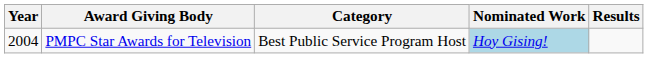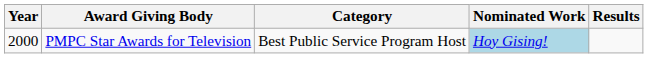PMPC Star Awards for Television | Year: 2004 -> 2000
